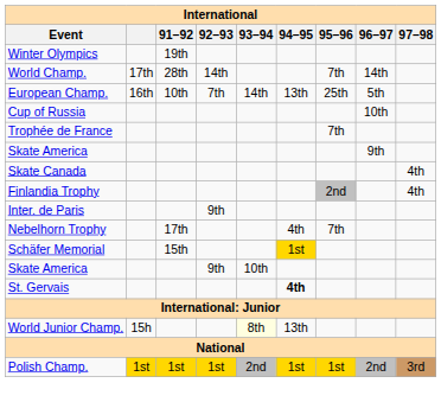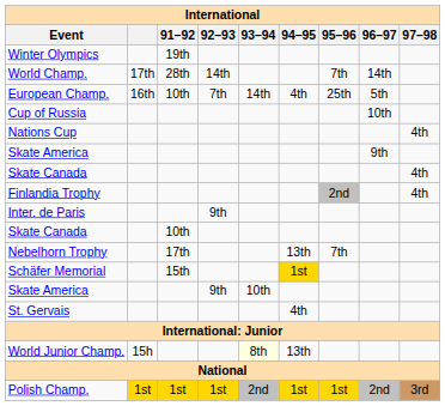European Champ. | 94–95: 13th -> 4th
- row: Trophée de France | 7th
+ row: Nations Cup | 4th
+ row: Skate Canada | 10th
Nebelhorn Trophy | 94–95: 4th -> 13th
St. Gervais | 94–95: bold -> normal
